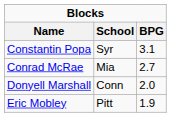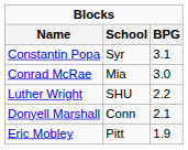Conrad McRae | BPG: 2.7 -> 3.0
+ row: Luther Wright | SHU | 2.2
Donyell Marshall | BPG: 2.0 -> 2.1
